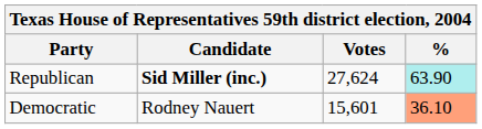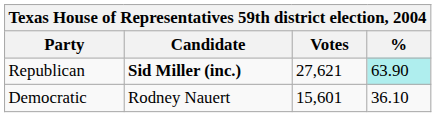Republican | Votes: 27,624 -> 27,621
Democratic | %: lightsalmon background -> no background
